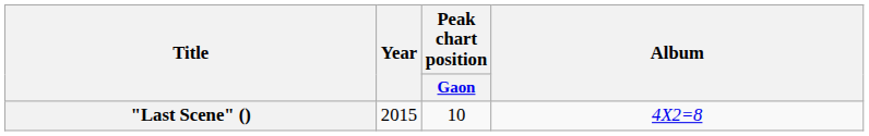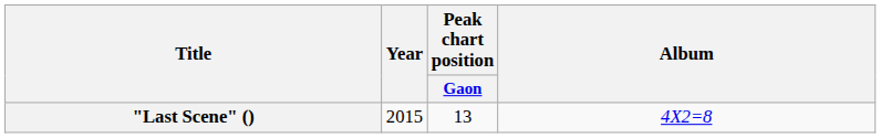"Last Scene" () | Peak chart position / Gaon: 10 -> 13
